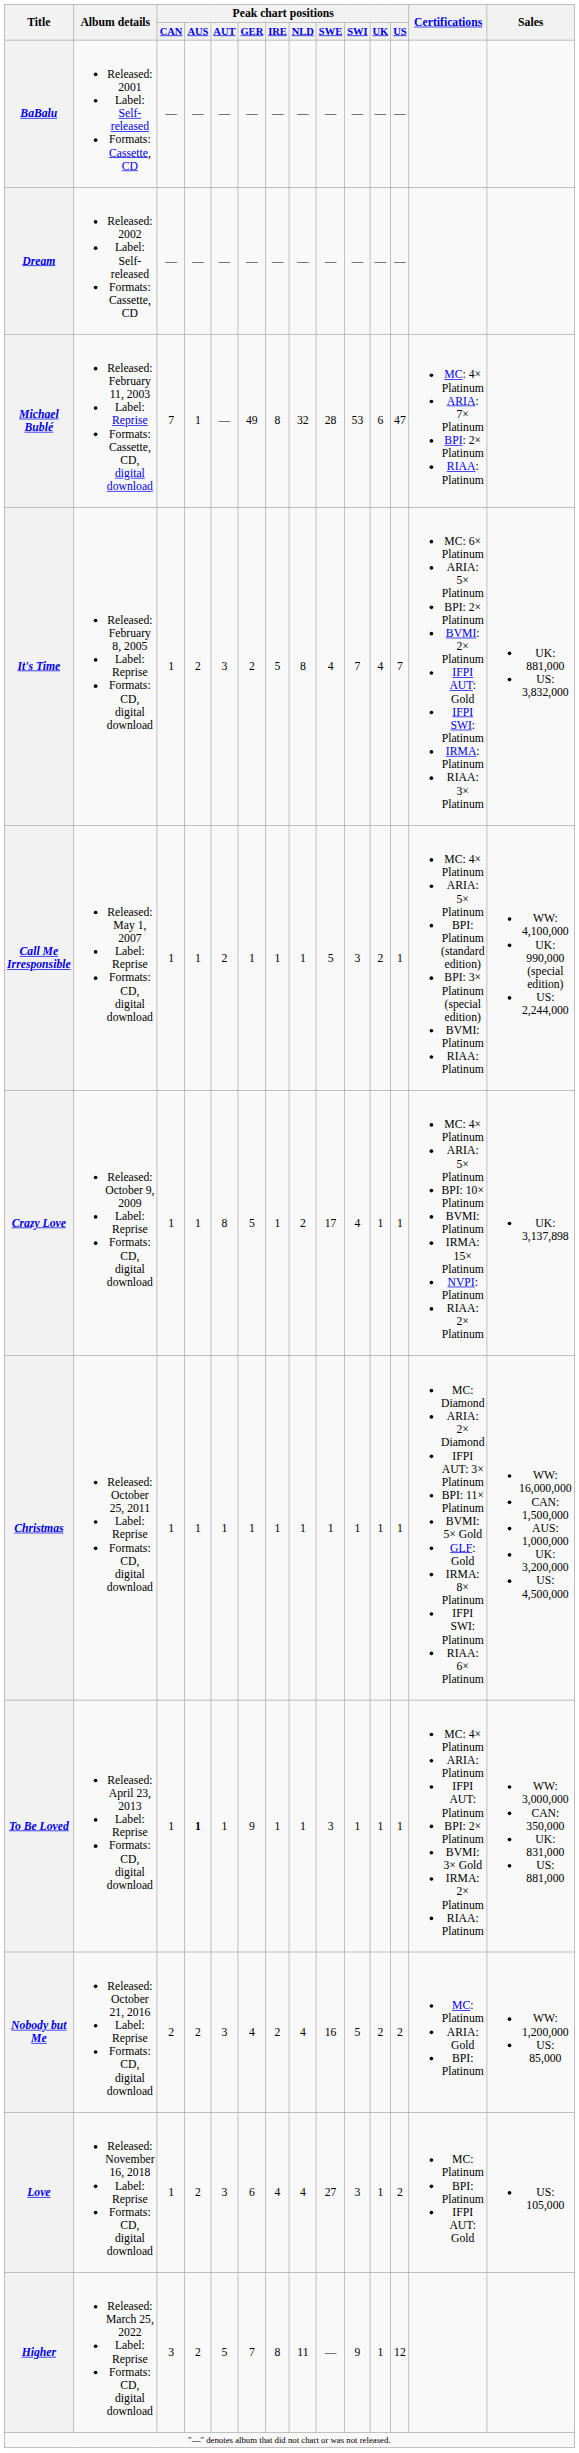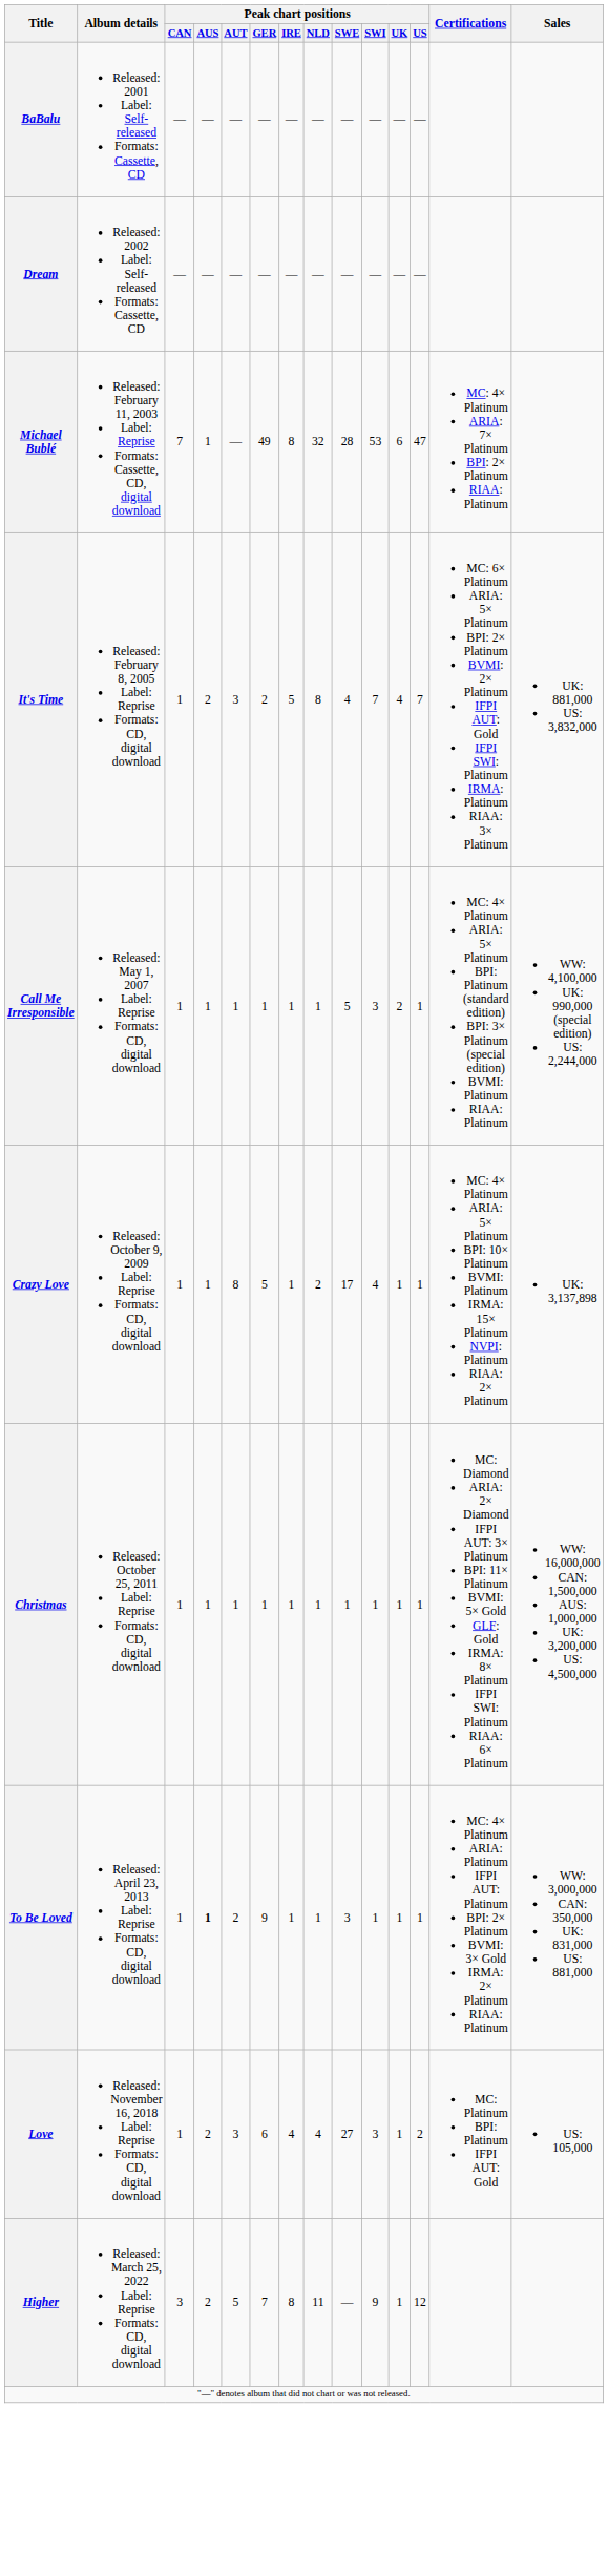Call Me Irresponsible | Peak chart positions / AUT: 2 -> 1
To Be Loved | Peak chart positions / AUT: 1 -> 2
- row: Nobody but Me | Released: October 21, 2016 Label: Reprise Formats: CD, digital download | 2 | 2 | 3 | 4 | 2 | 4 | 16 | 5 | 2 | 2 | MC: Platinum ARIA: Gold BPI: Platinum | WW: 1,200,000 US: 85,000
